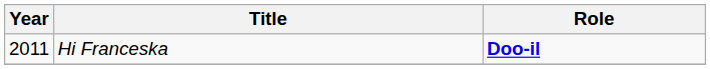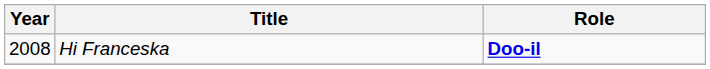Hi Franceska | Year: 2011 -> 2008
